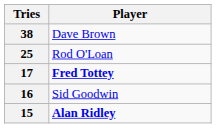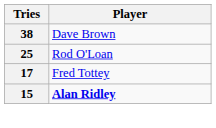17 | Player: bold -> normal
- row: 16 | Sid Goodwin
